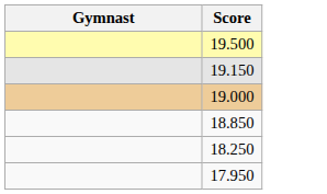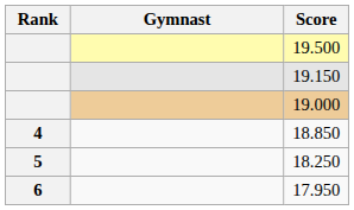+ column: Rank | 4 | 5 | 6
